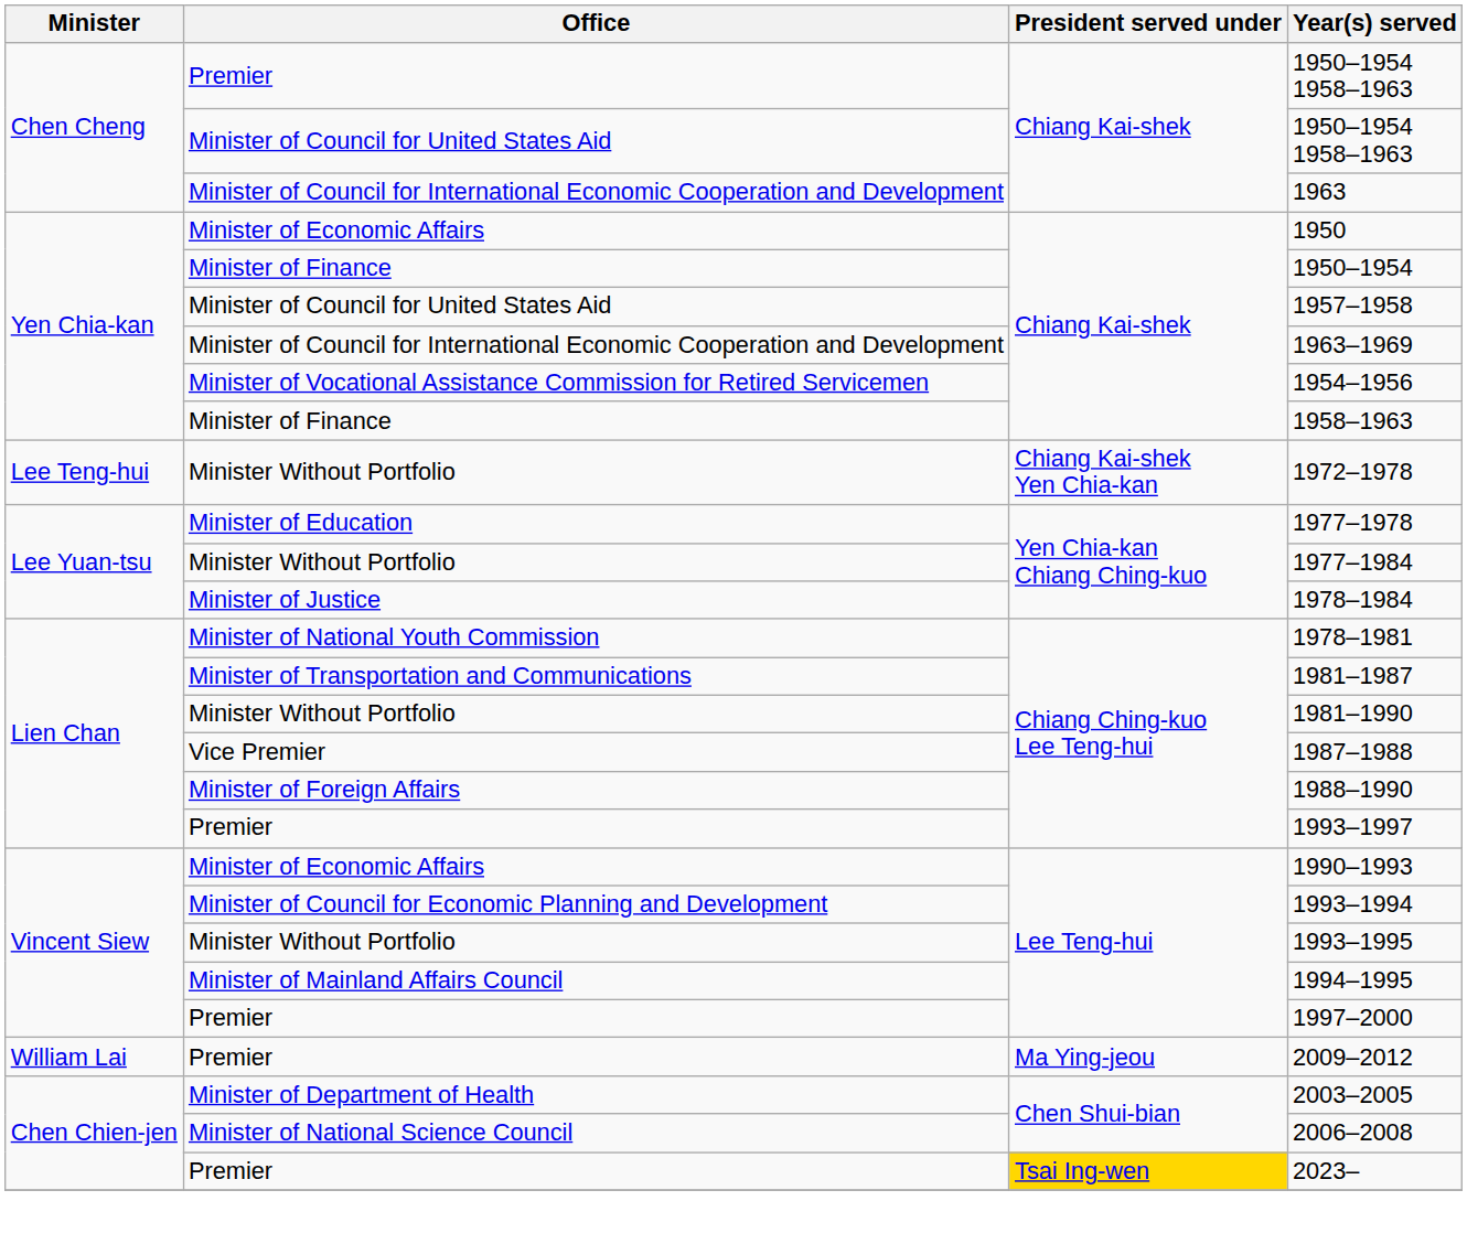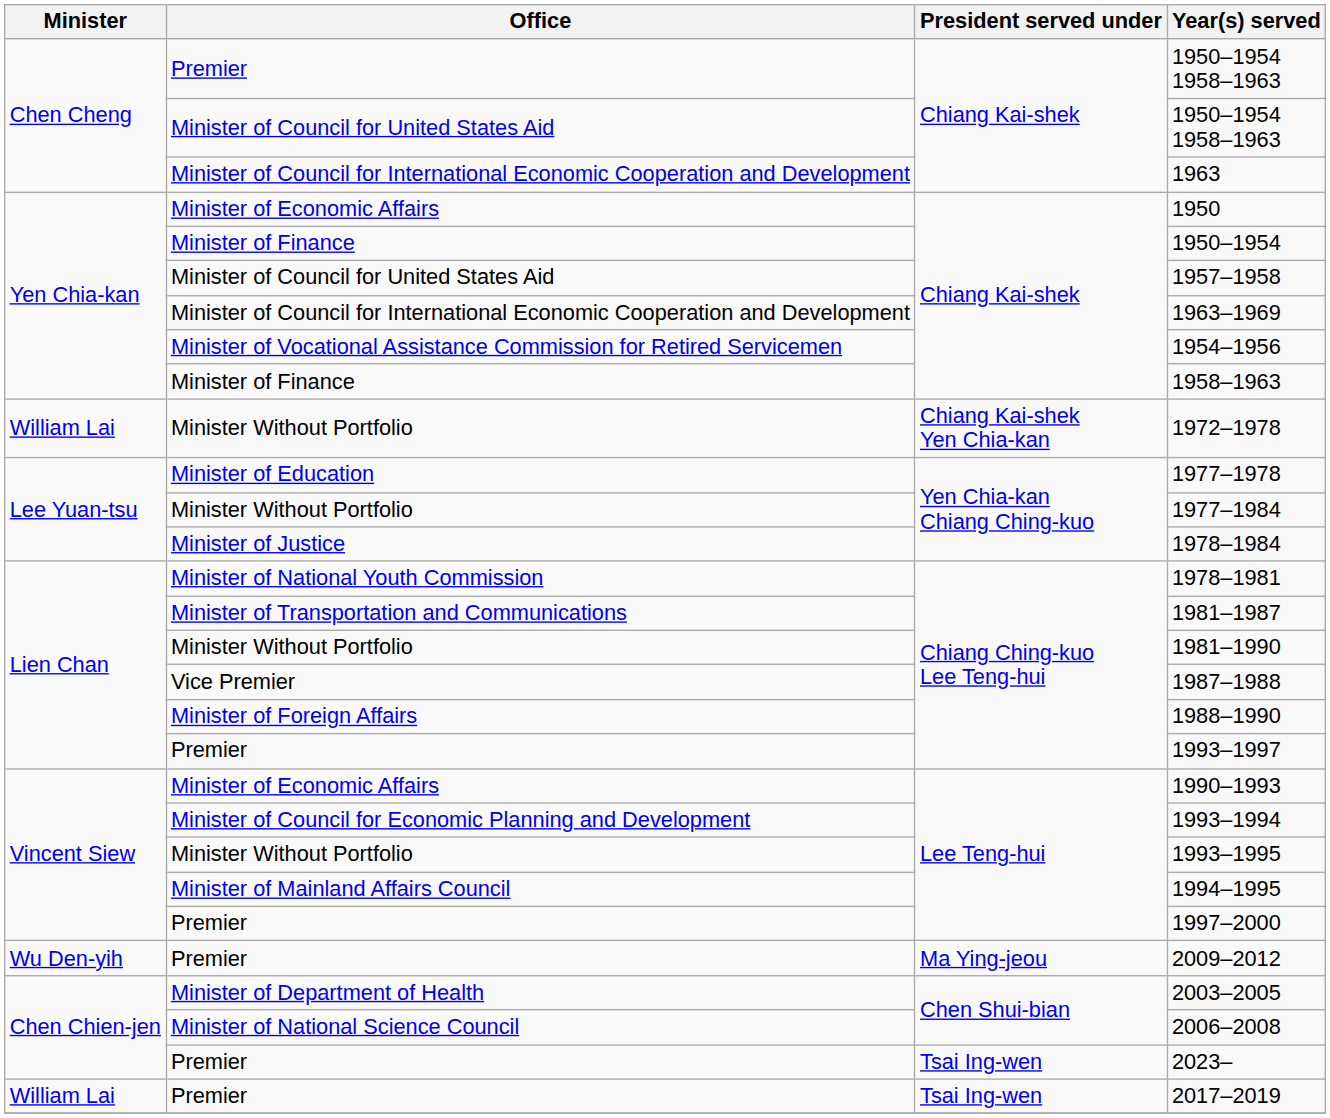1972–1978 | Minister: Lee Teng-hui -> William Lai
2009–2012 | Minister: William Lai -> Wu Den-yih
2023– | President served under: gold background -> no background
+ row: William Lai | Premier | Tsai Ing-wen | 2017–2019
